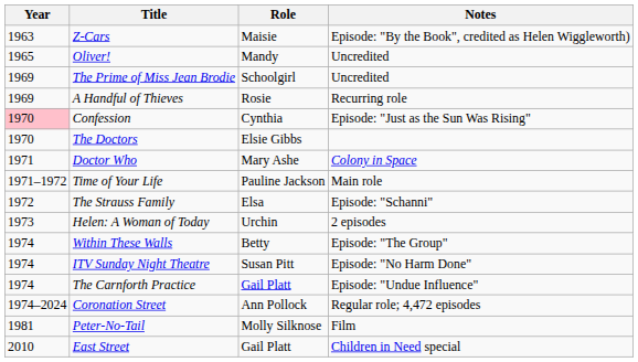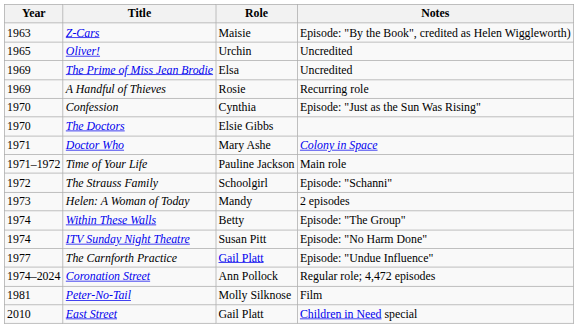Oliver! | Role: Mandy -> Urchin
The Prime of Miss Jean Brodie | Role: Schoolgirl -> Elsa
Confession | Year: pink background -> no background
The Strauss Family | Role: Elsa -> Schoolgirl
Helen: A Woman of Today | Role: Urchin -> Mandy
The Carnforth Practice | Year: 1974 -> 1977
